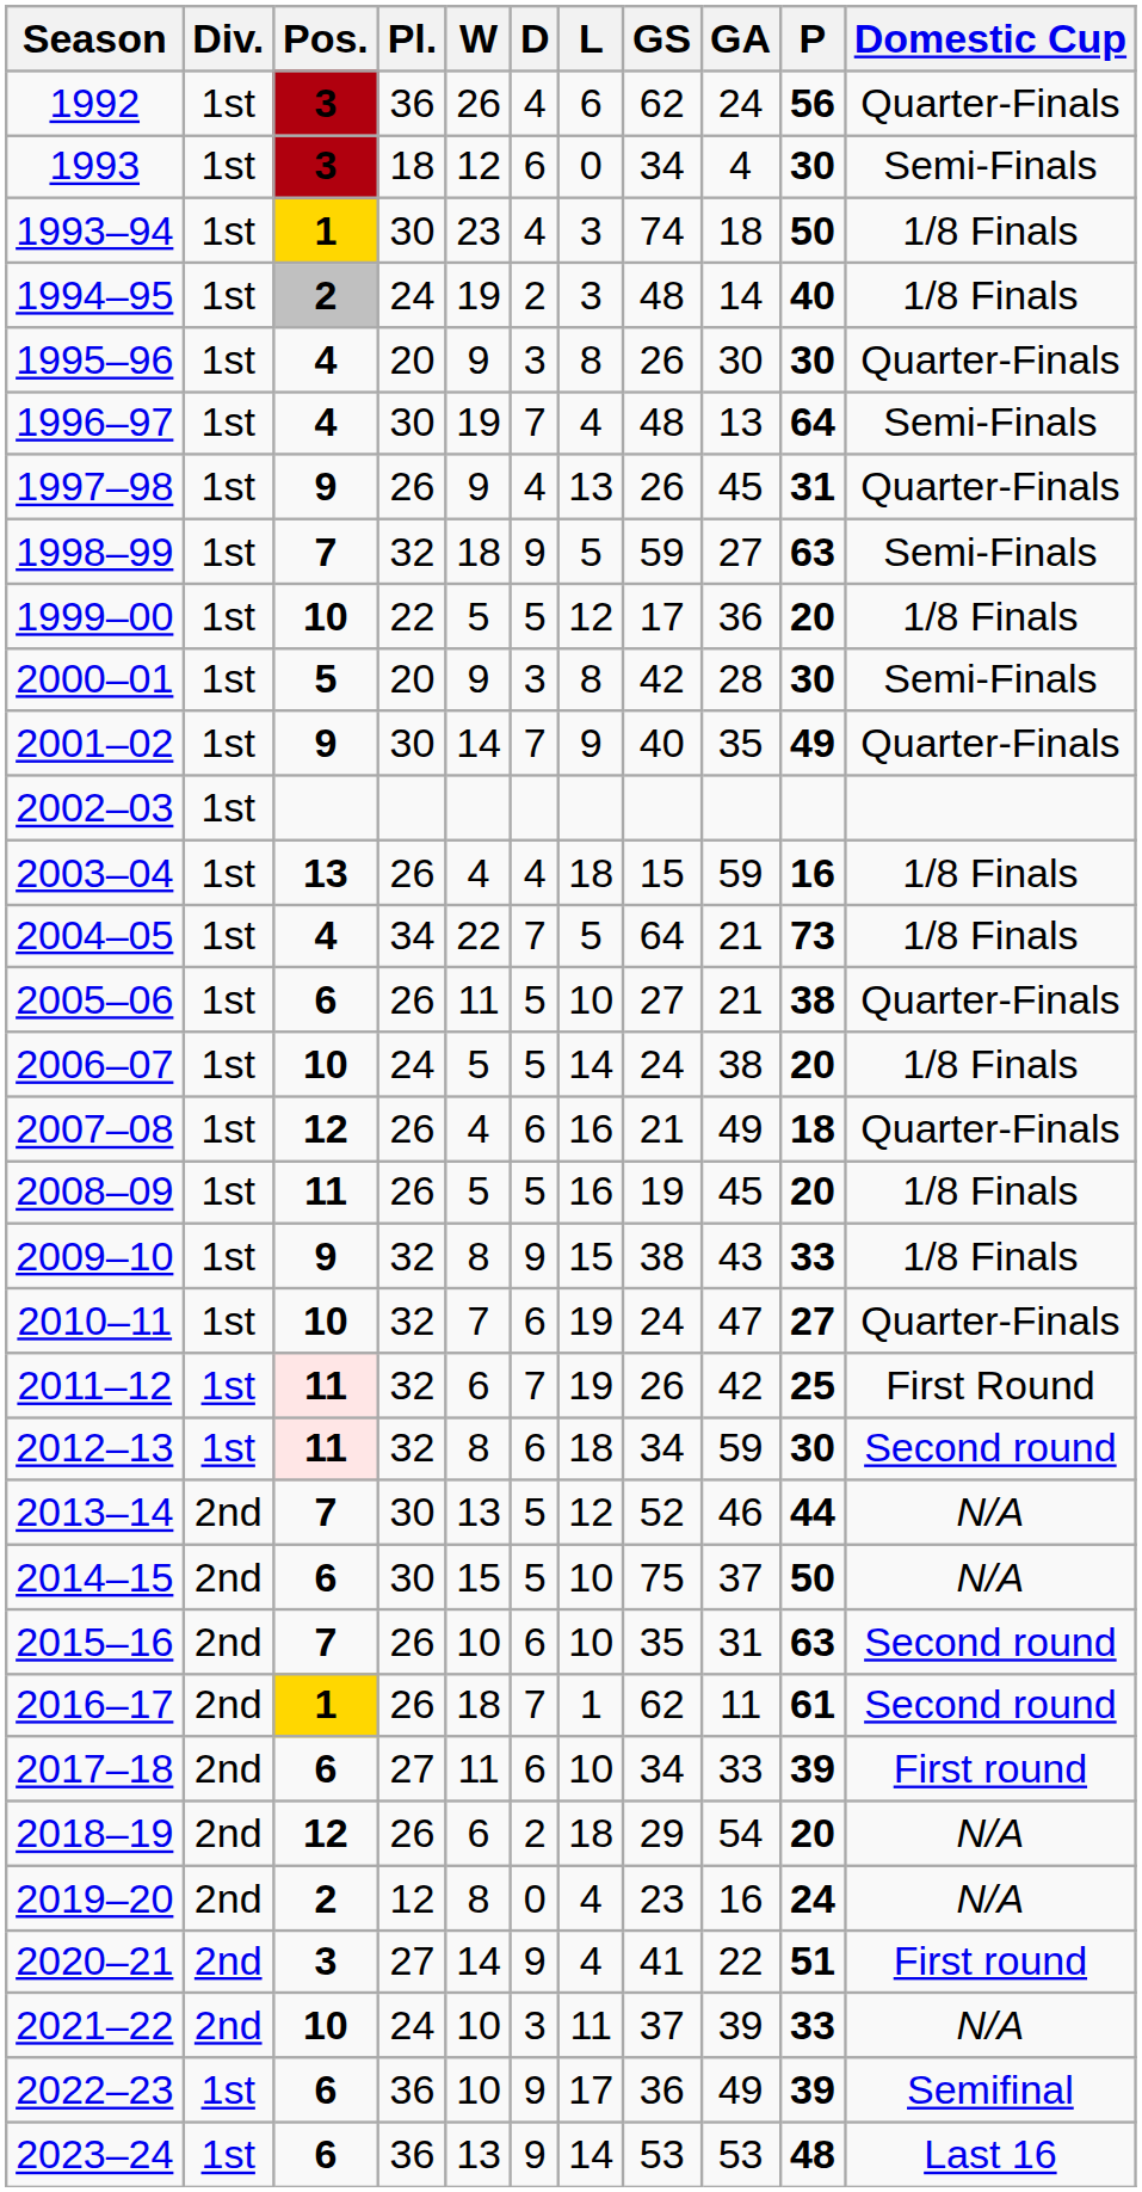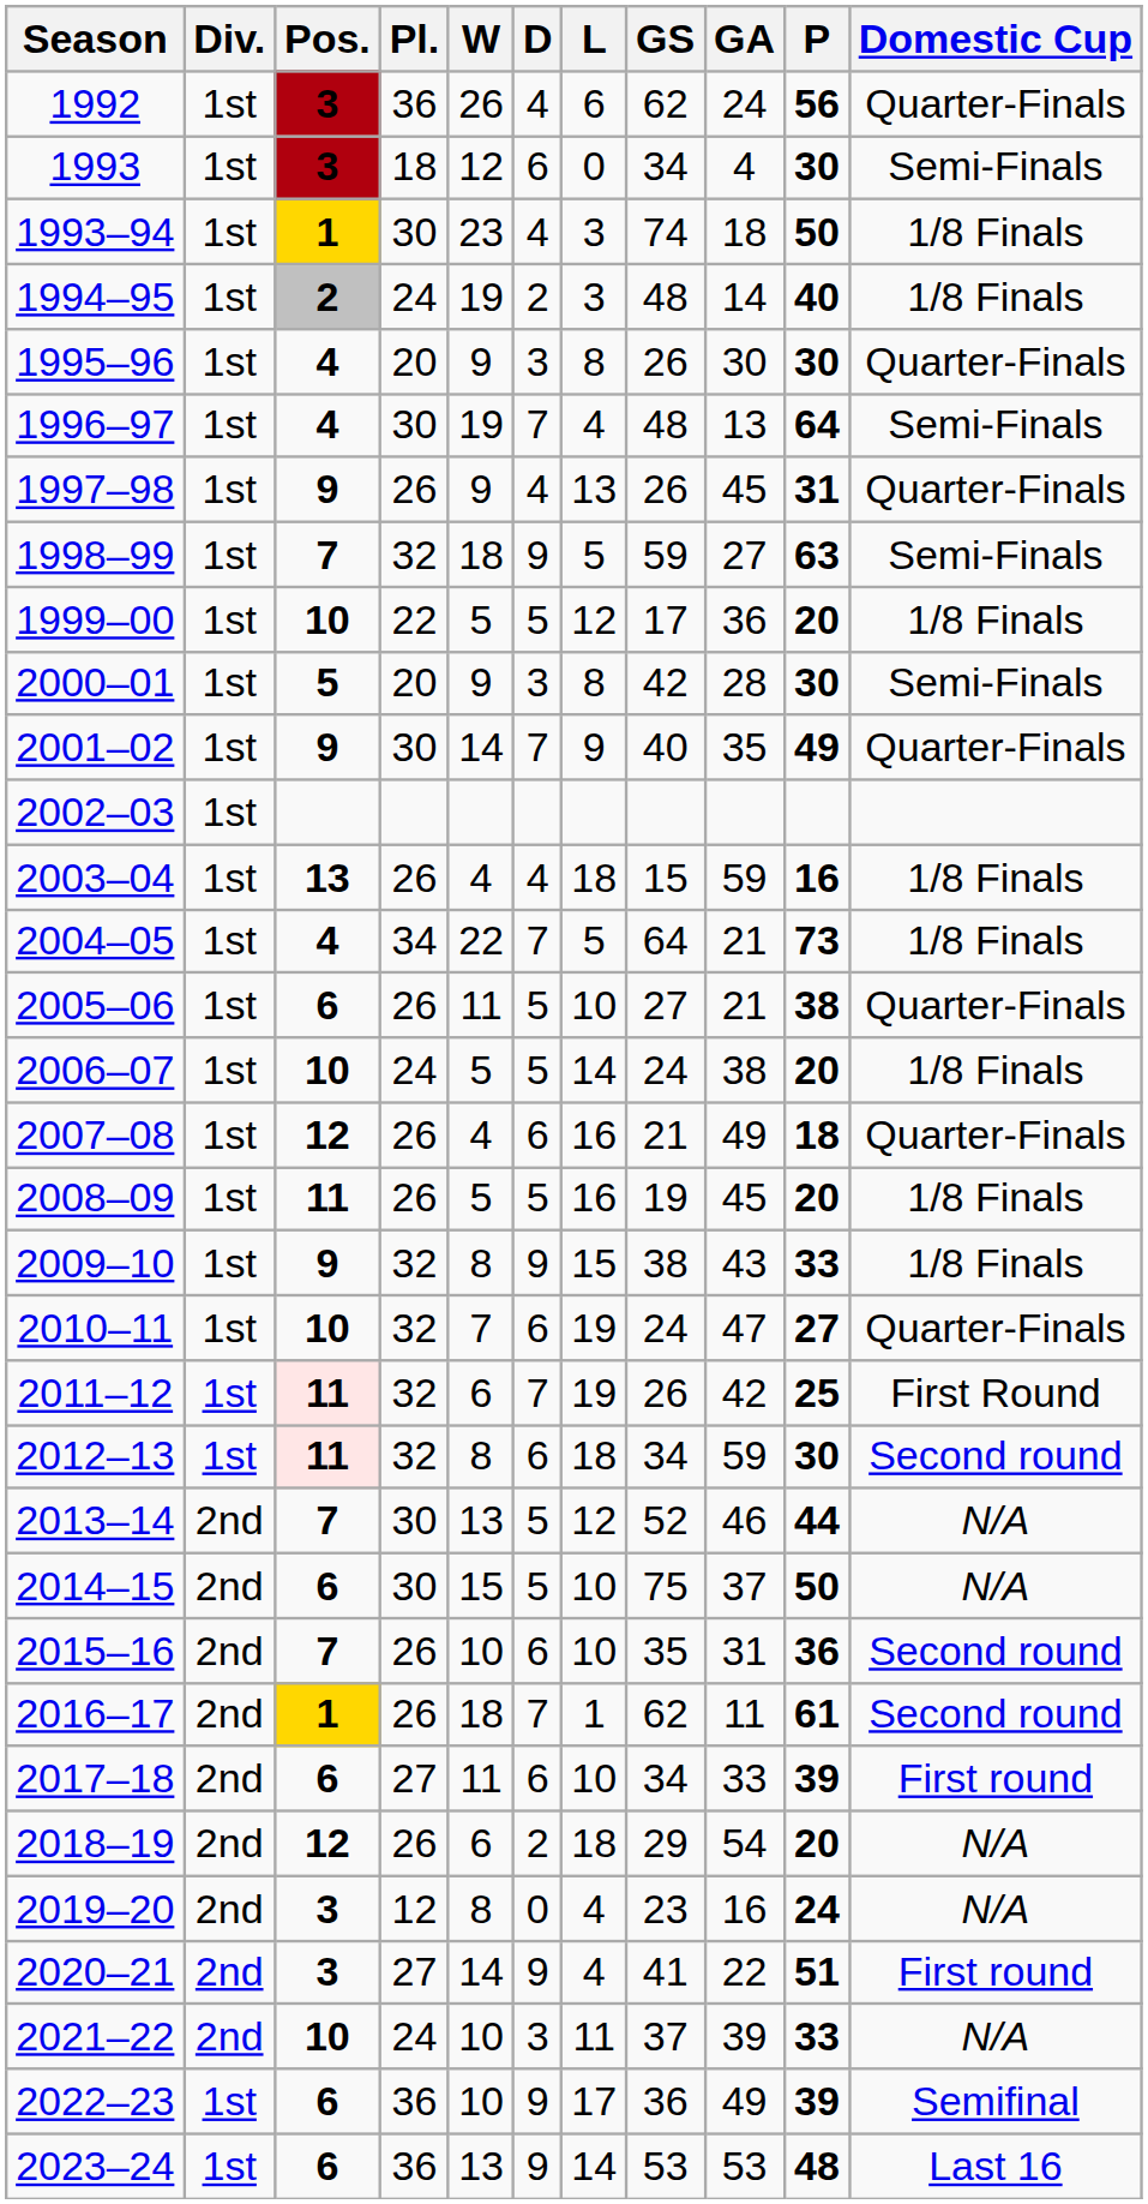2015–16 | P: 63 -> 36
2019–20 | Pos.: 2 -> 3
